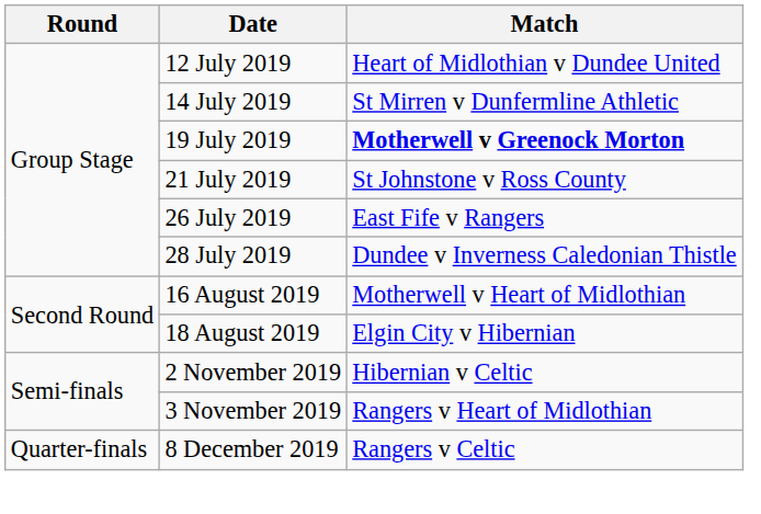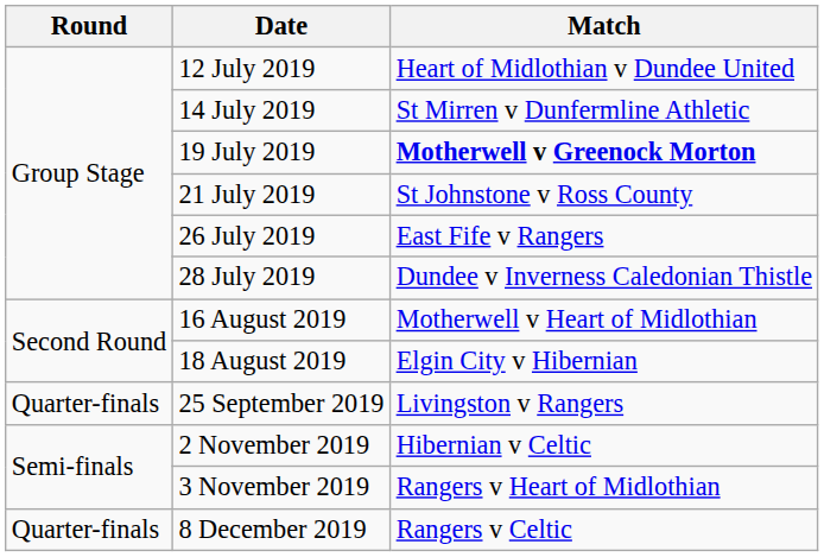+ row: Quarter-finals | 25 September 2019 | Livingston v Rangers
